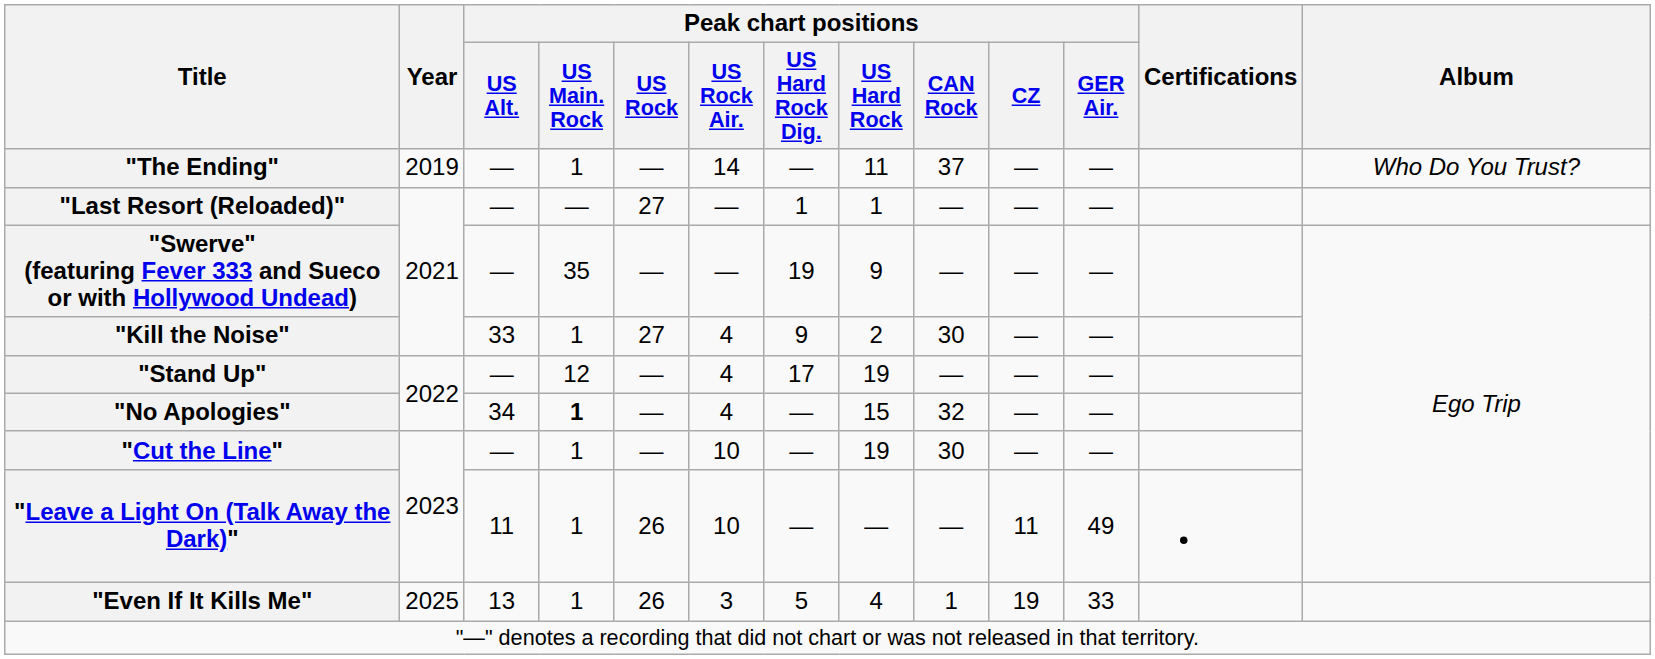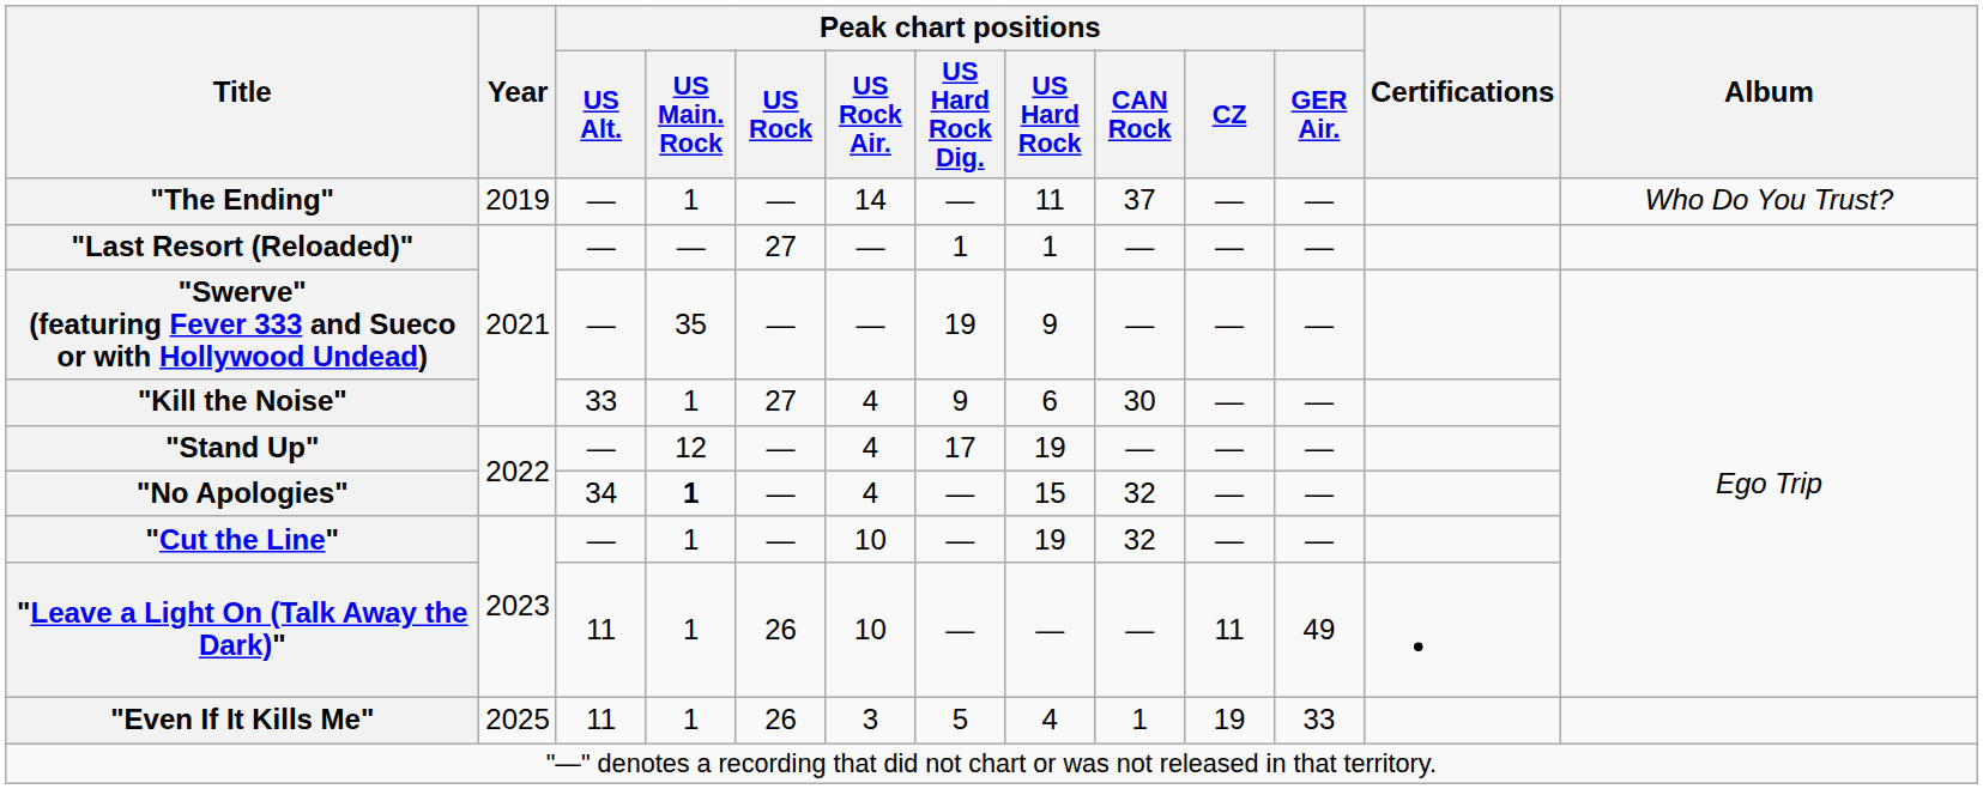"Kill the Noise" | Peak chart positions / US Hard Rock: 2 -> 6
"Cut the Line" | Peak chart positions / CAN Rock: 30 -> 32
"Even If It Kills Me" | Peak chart positions / US Alt.: 13 -> 11
